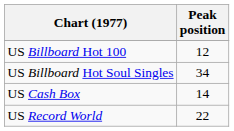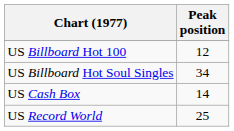US Record World | Peak position: 22 -> 25
